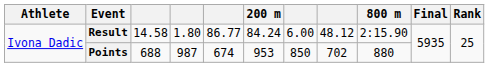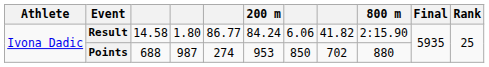Result | column 7: 6.00 -> 6.06
Result | column 8: 48.12 -> 41.82
Points | column 5: 674 -> 274
